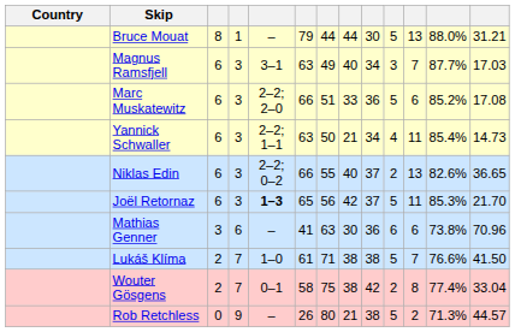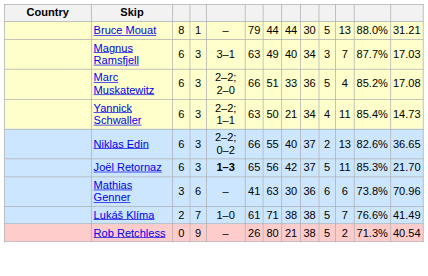Marc Muskatewitz | column 11: 6 -> 4
Lukáš Klíma | column 13: 41.50 -> 41.49
- row: Wouter Gösgens | 2 | 7 | 0–1 | 58 | 75 | 38 | 42 | 2 | 8 | 77.4% | 33.04
Rob Retchless | column 13: 44.57 -> 40.54
